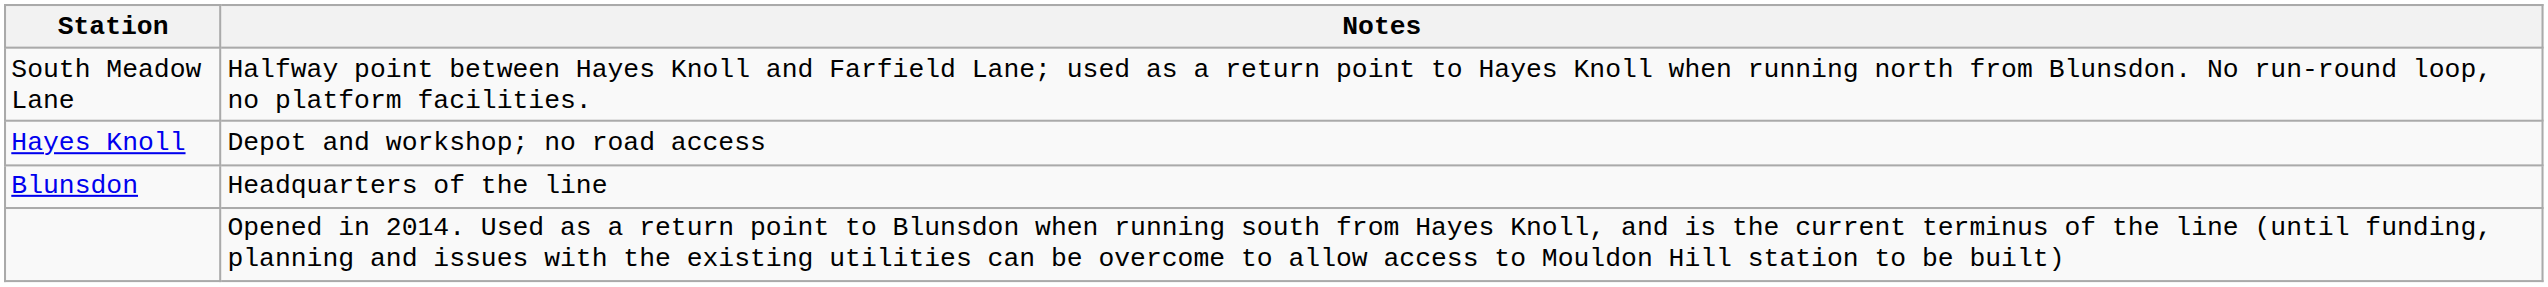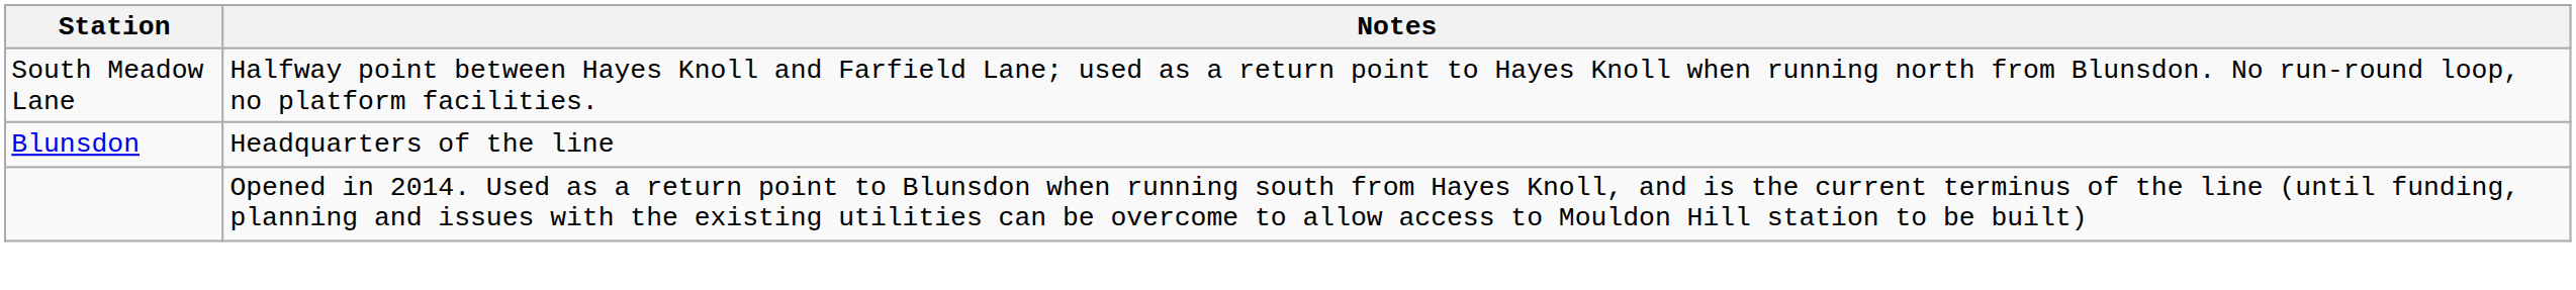- row: Hayes Knoll | Depot and workshop; no road access
